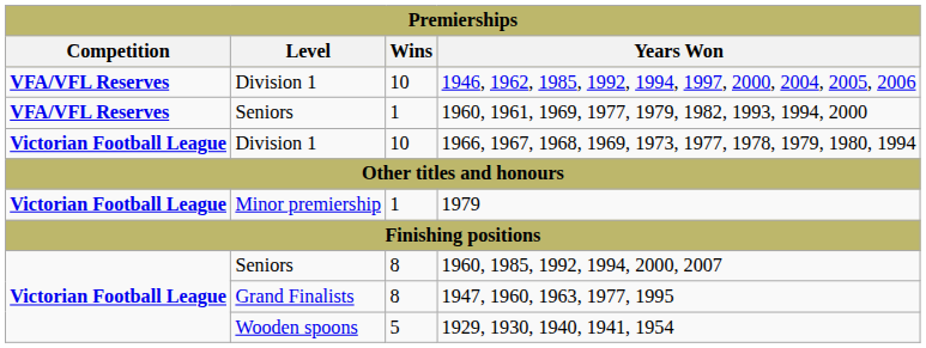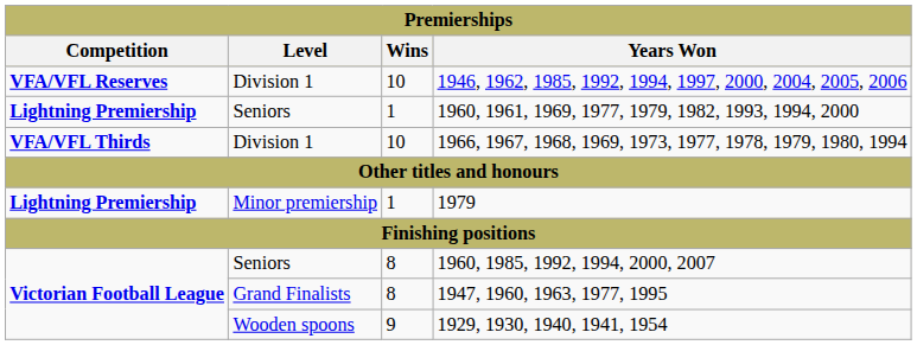1960, 1961, 1969, 1977, 1979, 1982, 1993, 1994, 2000 | Competition: VFA/VFL Reserves -> Lightning Premiership
1966, 1967, 1968, 1969, 1973, 1977, 1978, 1979, 1980, 1994 | Competition: Victorian Football League -> VFA/VFL Thirds
1979 | Competition: Victorian Football League -> Lightning Premiership
1929, 1930, 1940, 1941, 1954 | Wins: 5 -> 9
